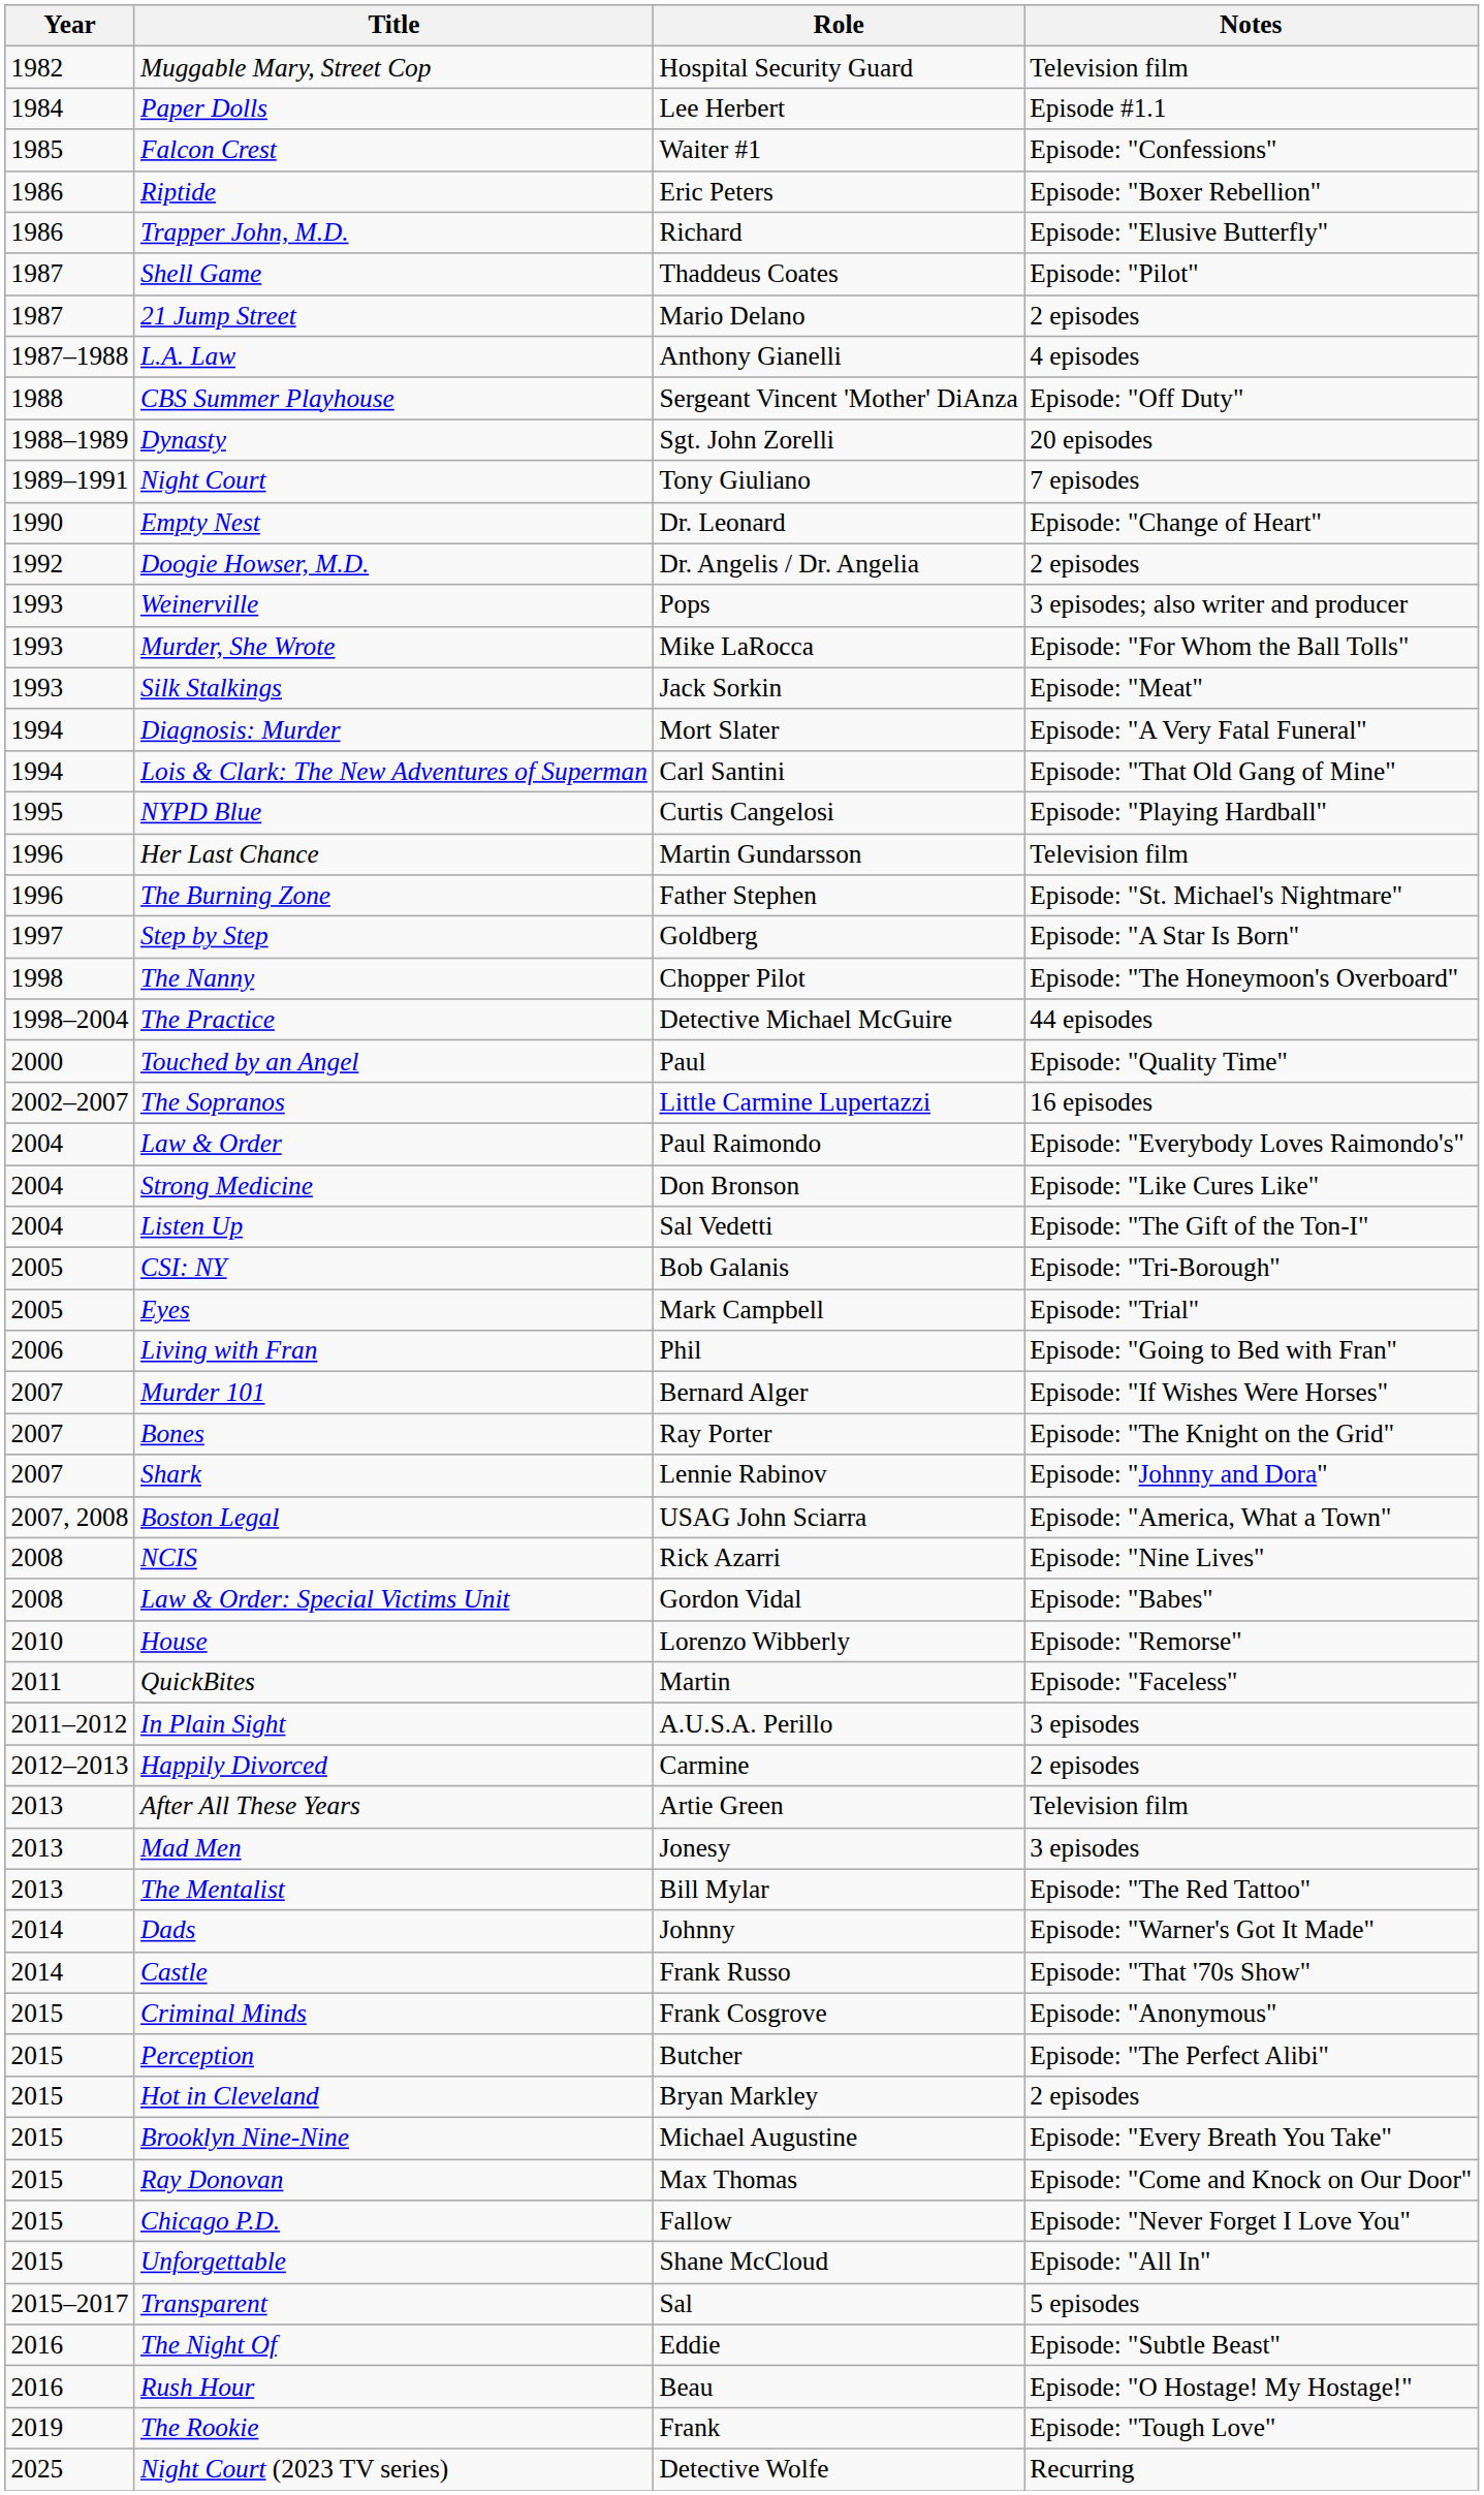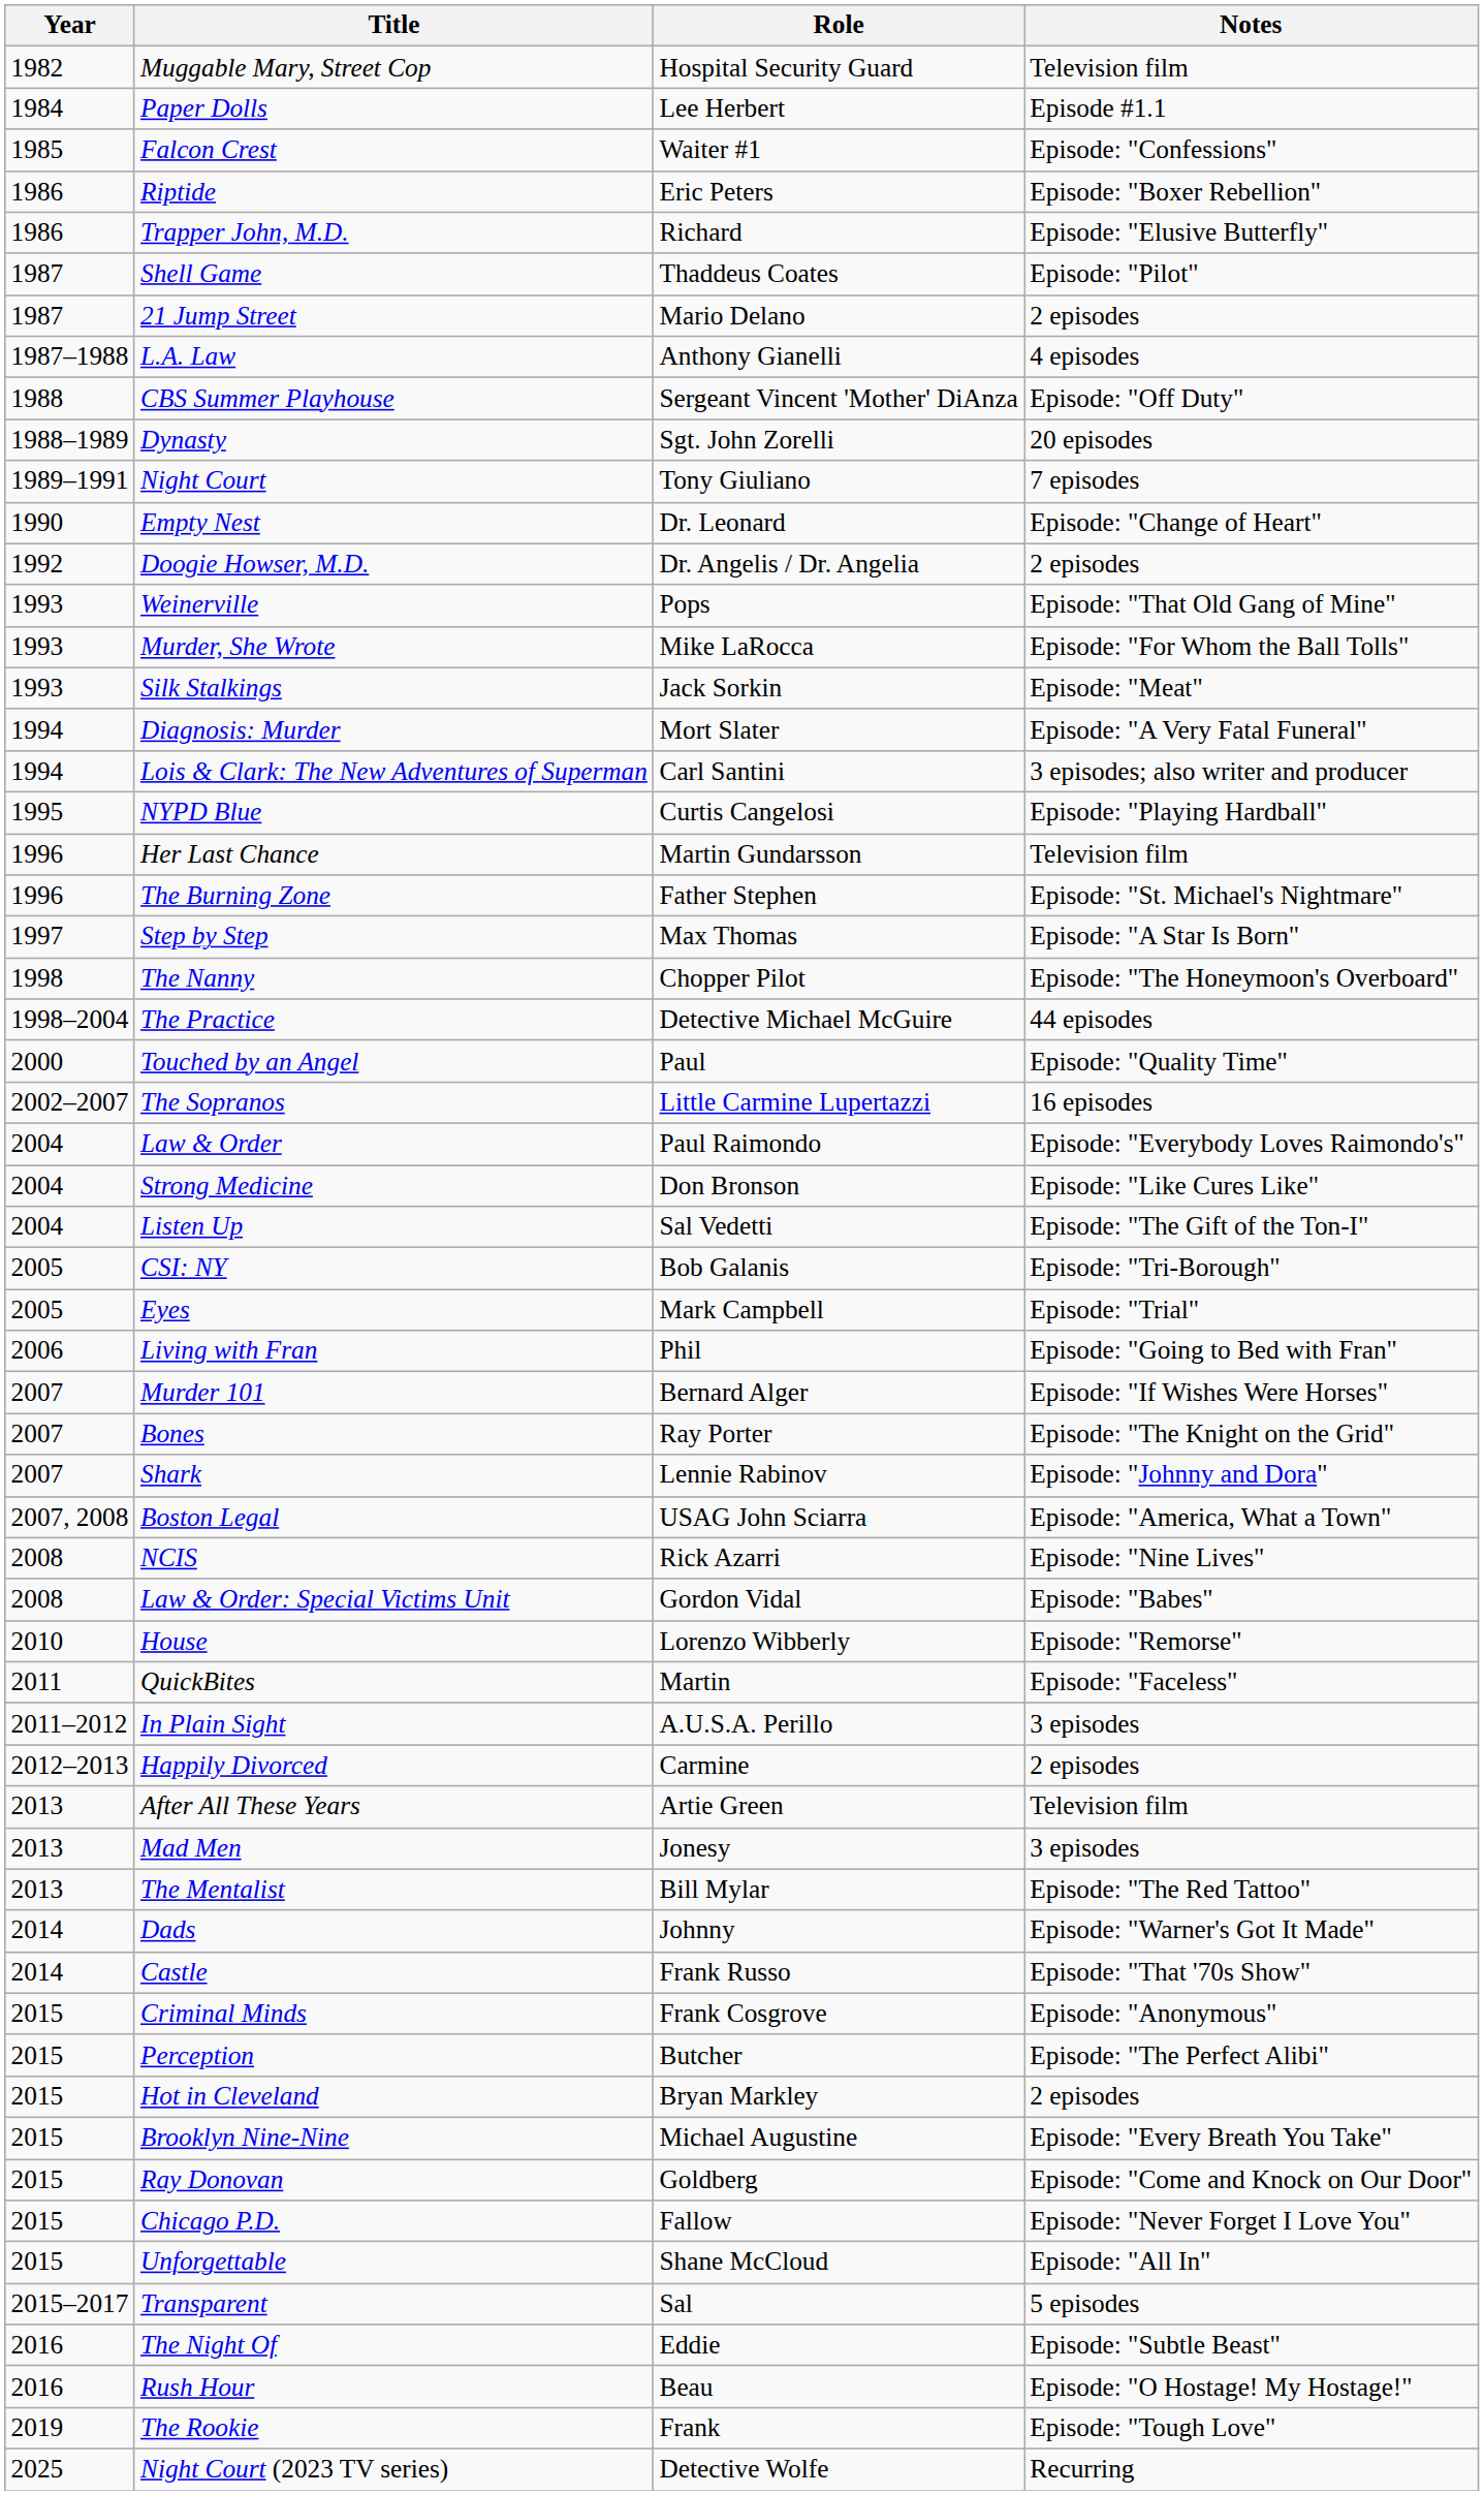Weinerville | Notes: 3 episodes; also writer and producer -> Episode: "That Old Gang of Mine"
Lois & Clark: The New Adventures of Superman | Notes: Episode: "That Old Gang of Mine" -> 3 episodes; also writer and producer
Step by Step | Role: Goldberg -> Max Thomas
Ray Donovan | Role: Max Thomas -> Goldberg
